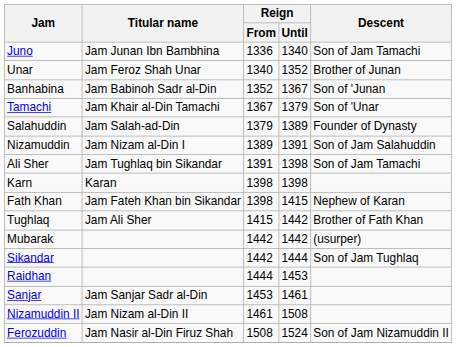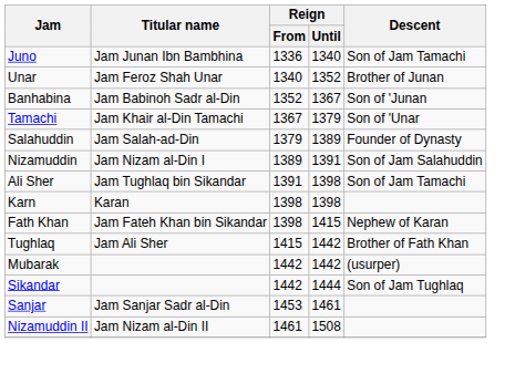- row: Raidhan | 1444 | 1453
- row: Ferozuddin | Jam Nasir al-Din Firuz Shah | 1508 | 1524 | Son of Jam Nizamuddin II
